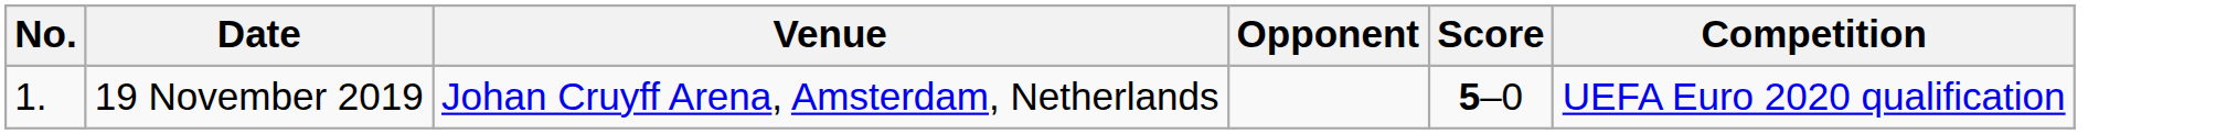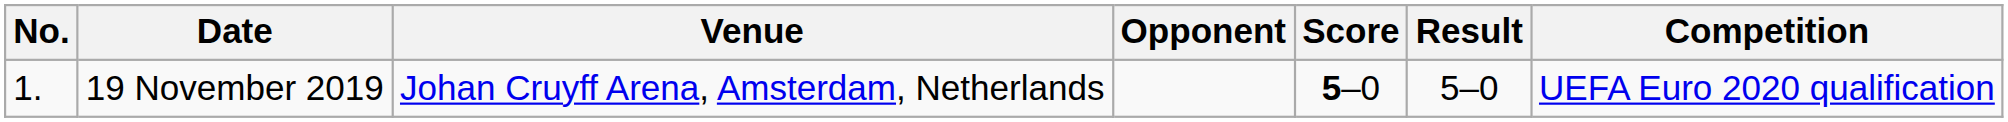+ column: Result | 5–0
